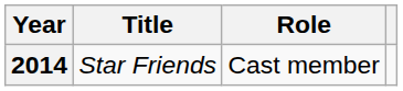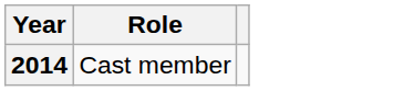- column: Title | Star Friends
